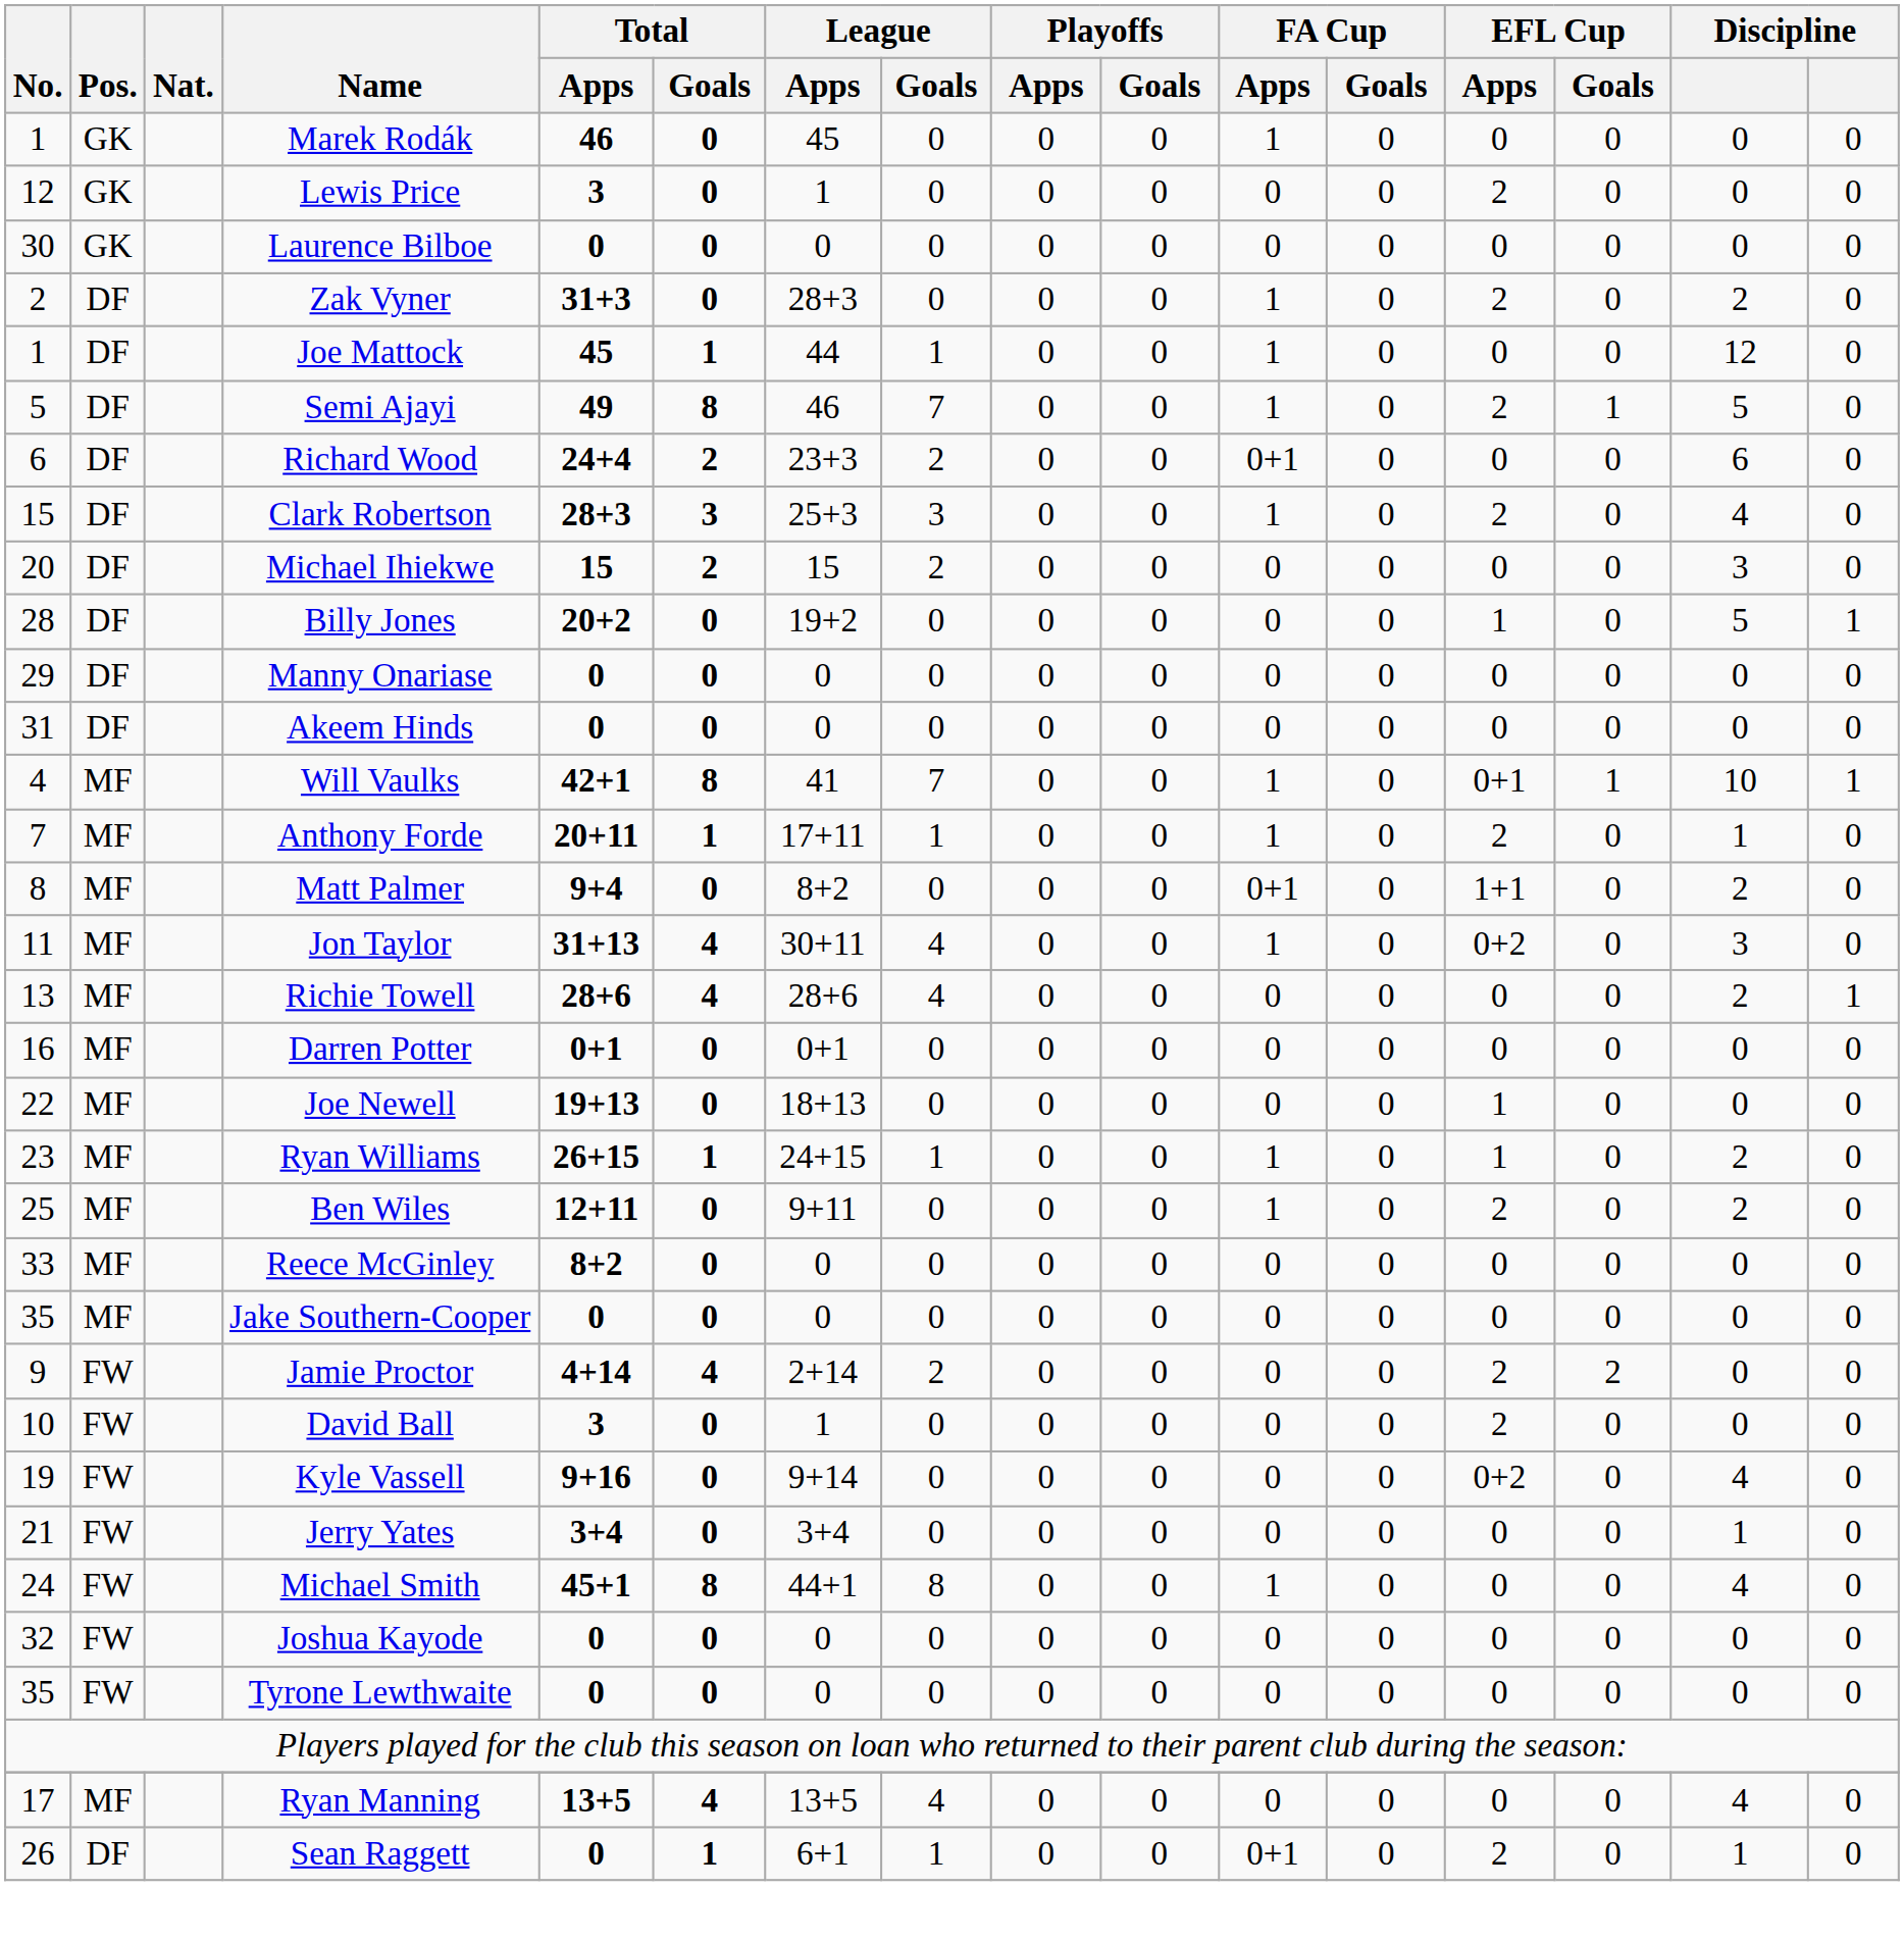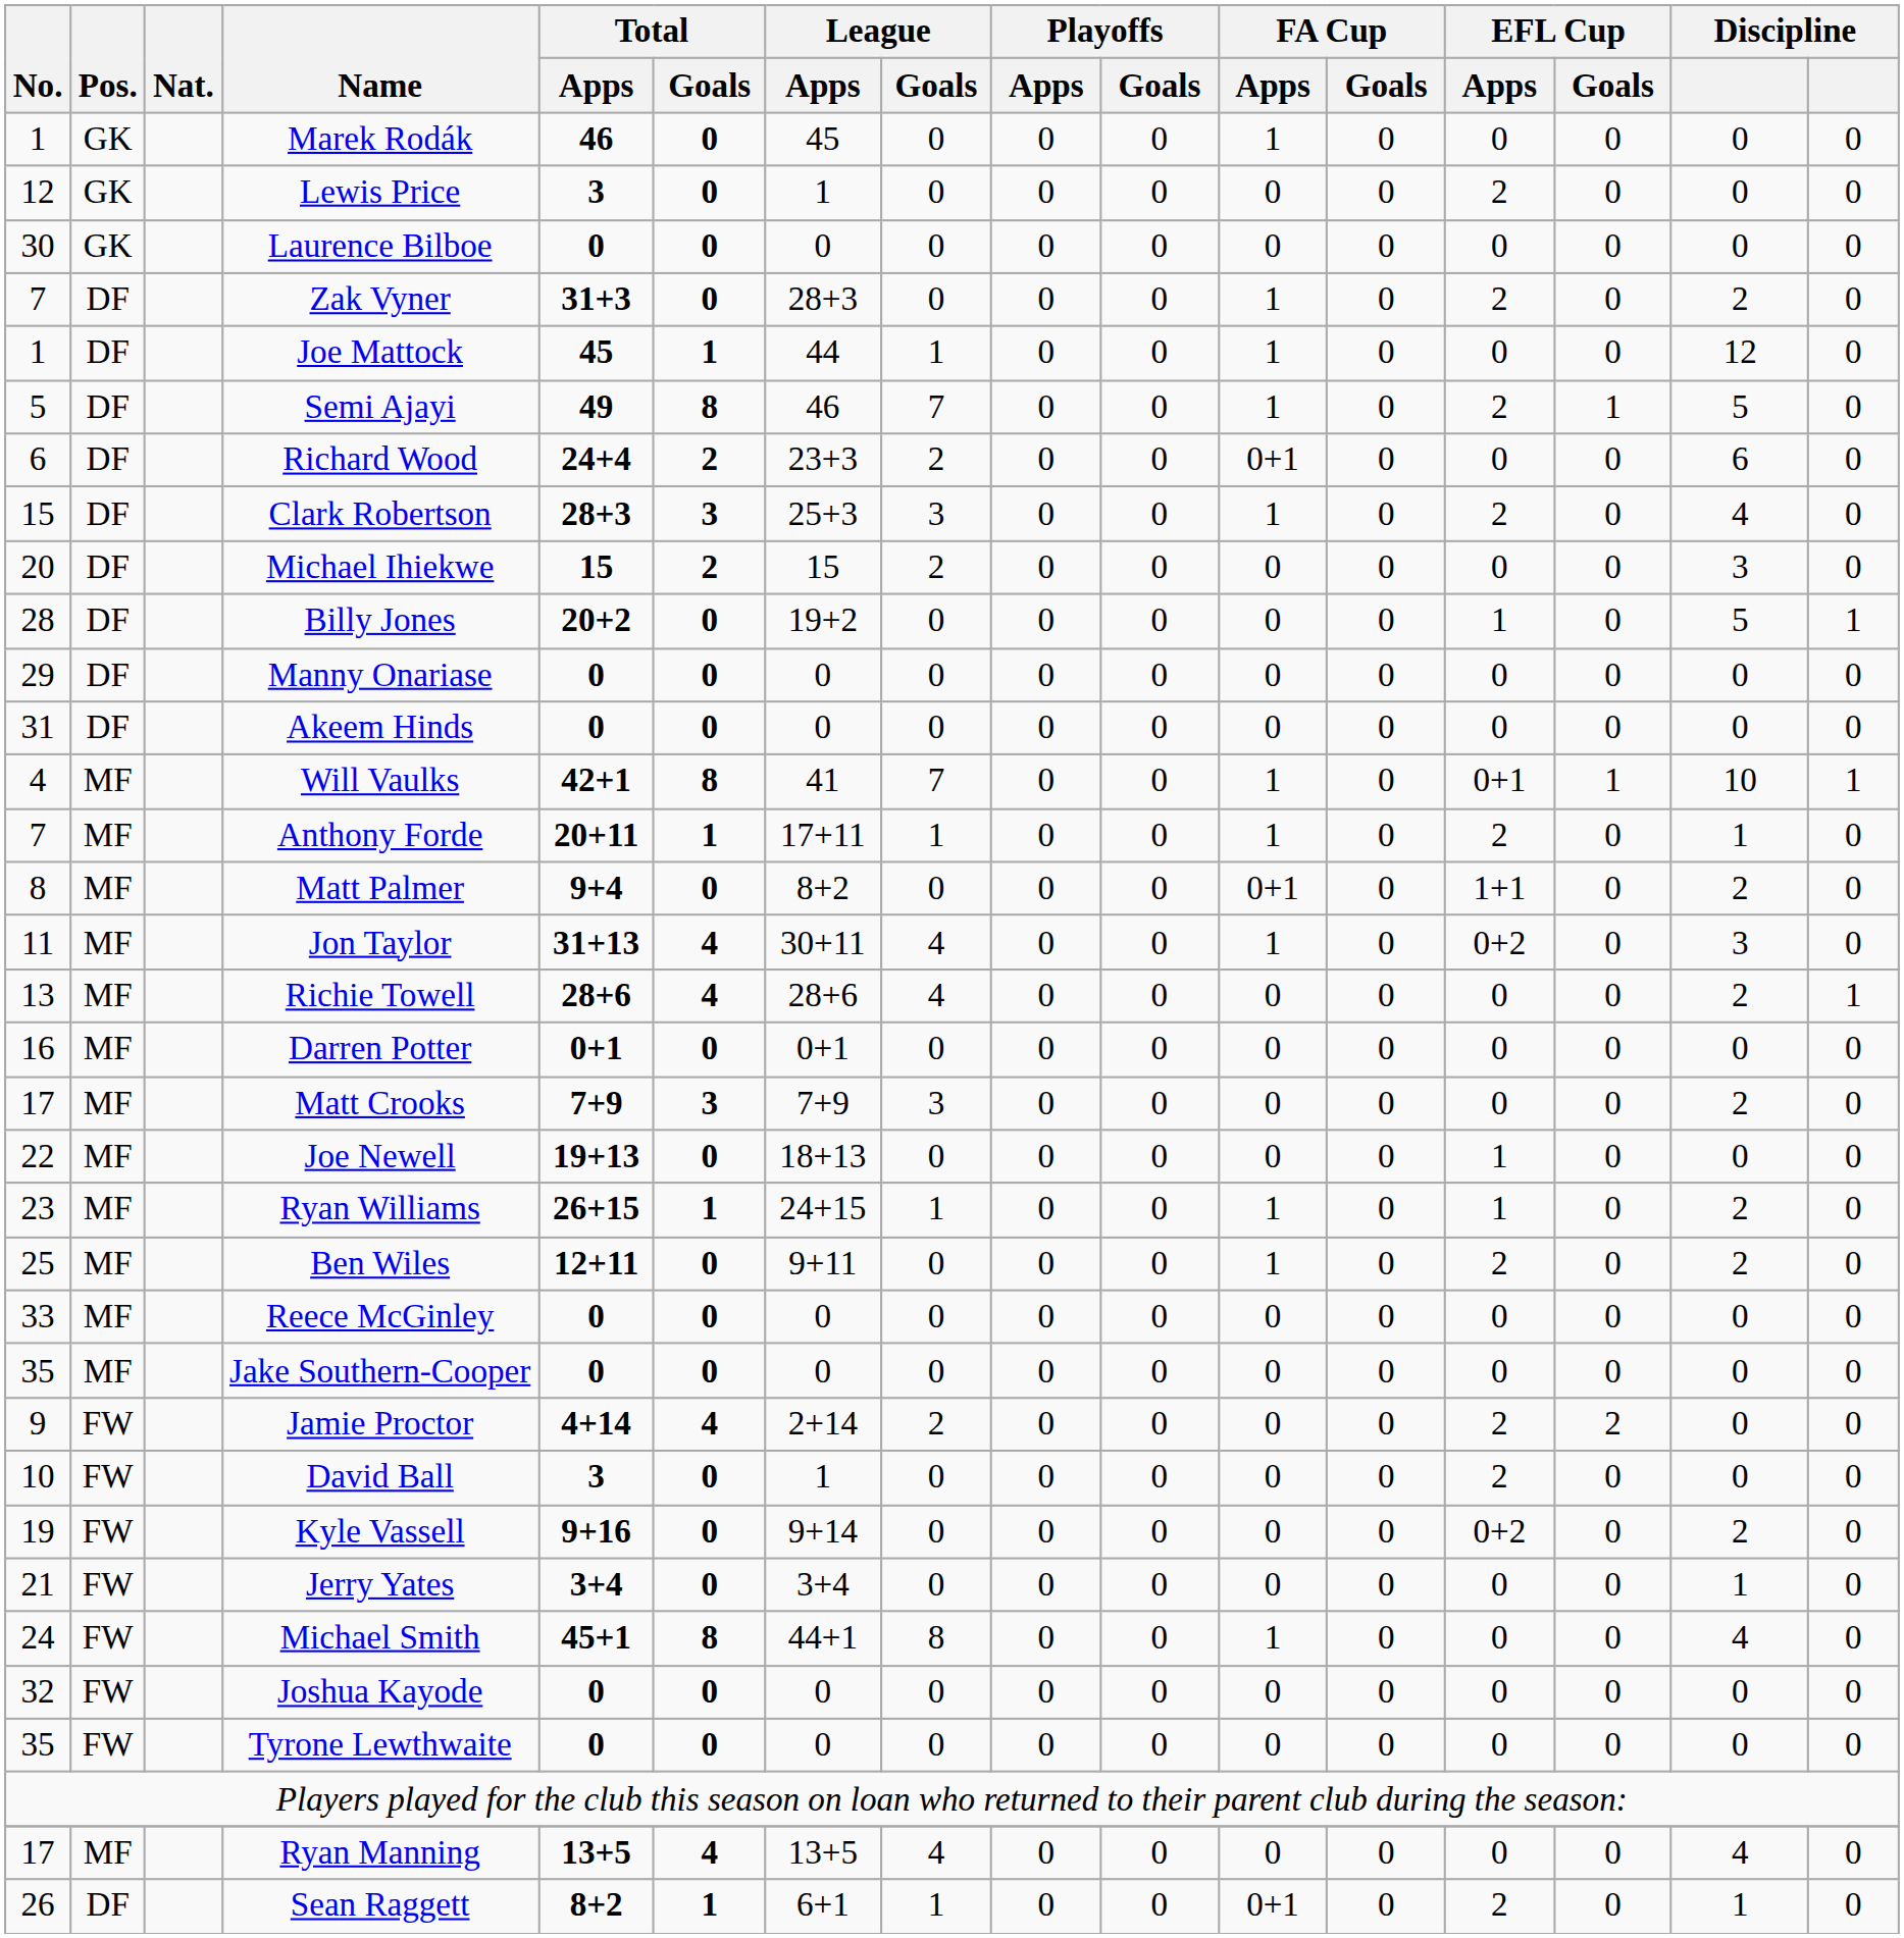Zak Vyner | No.: 2 -> 7
+ row: 17 | MF | Matt Crooks | 7+9 | 3 | 7+9 | 3 | 0 | 0 | 0 | 0 | 0 | 0 | 2 | 0
Reece McGinley | Total / Apps: 8+2 -> 0
Kyle Vassell | column 15: 4 -> 2
Sean Raggett | Total / Apps: 0 -> 8+2
